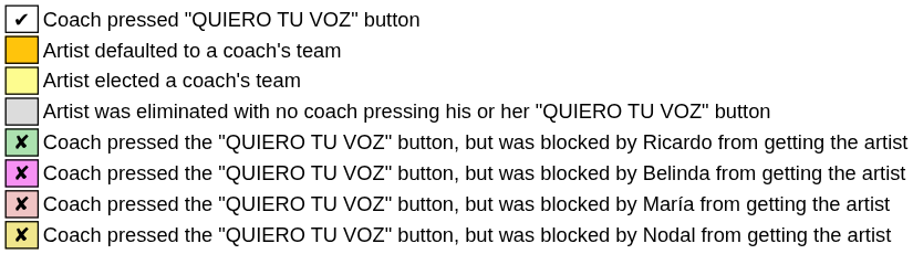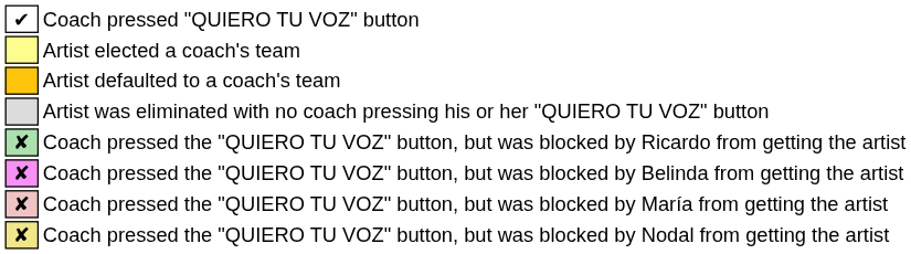rows swapped: Artist defaulted to a coach's team <-> Artist elected a coach's team
